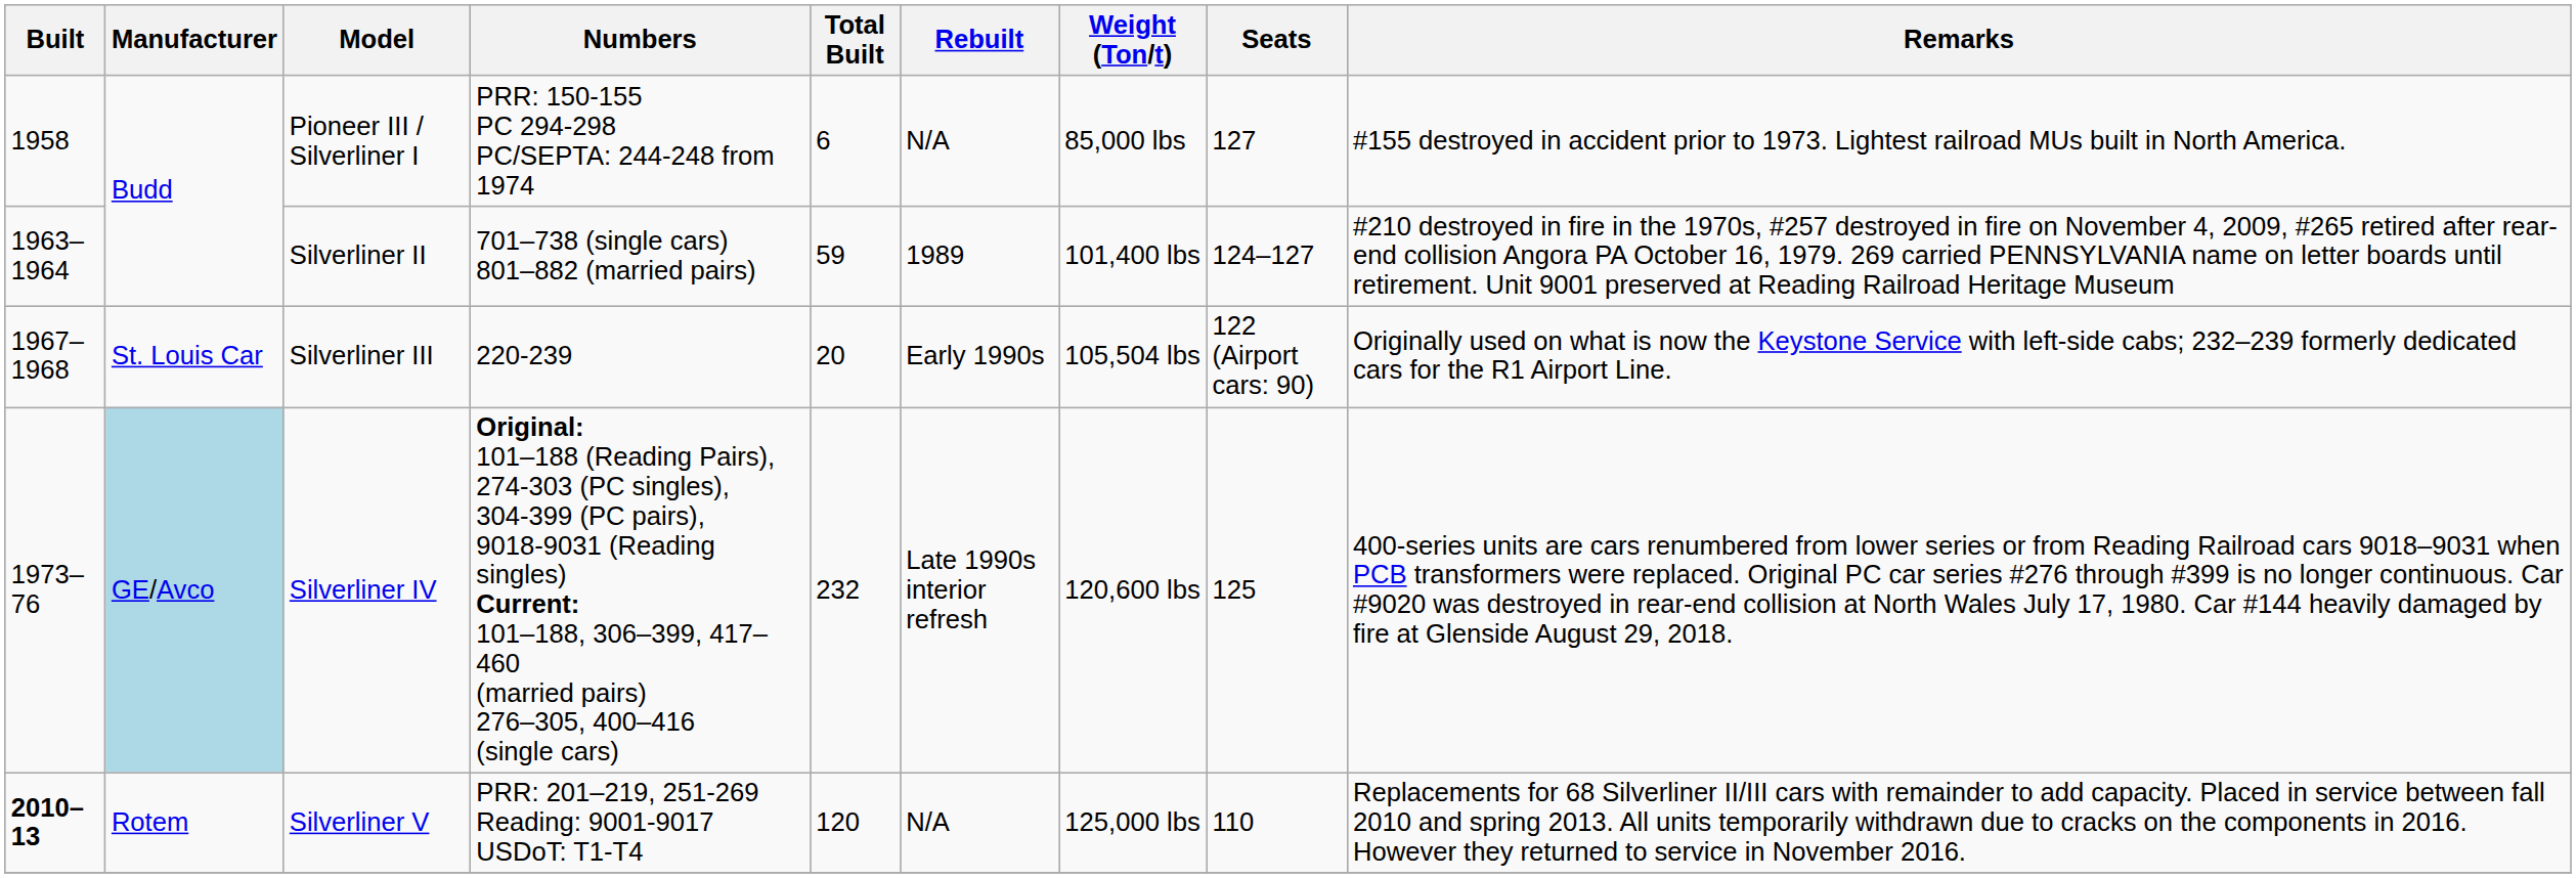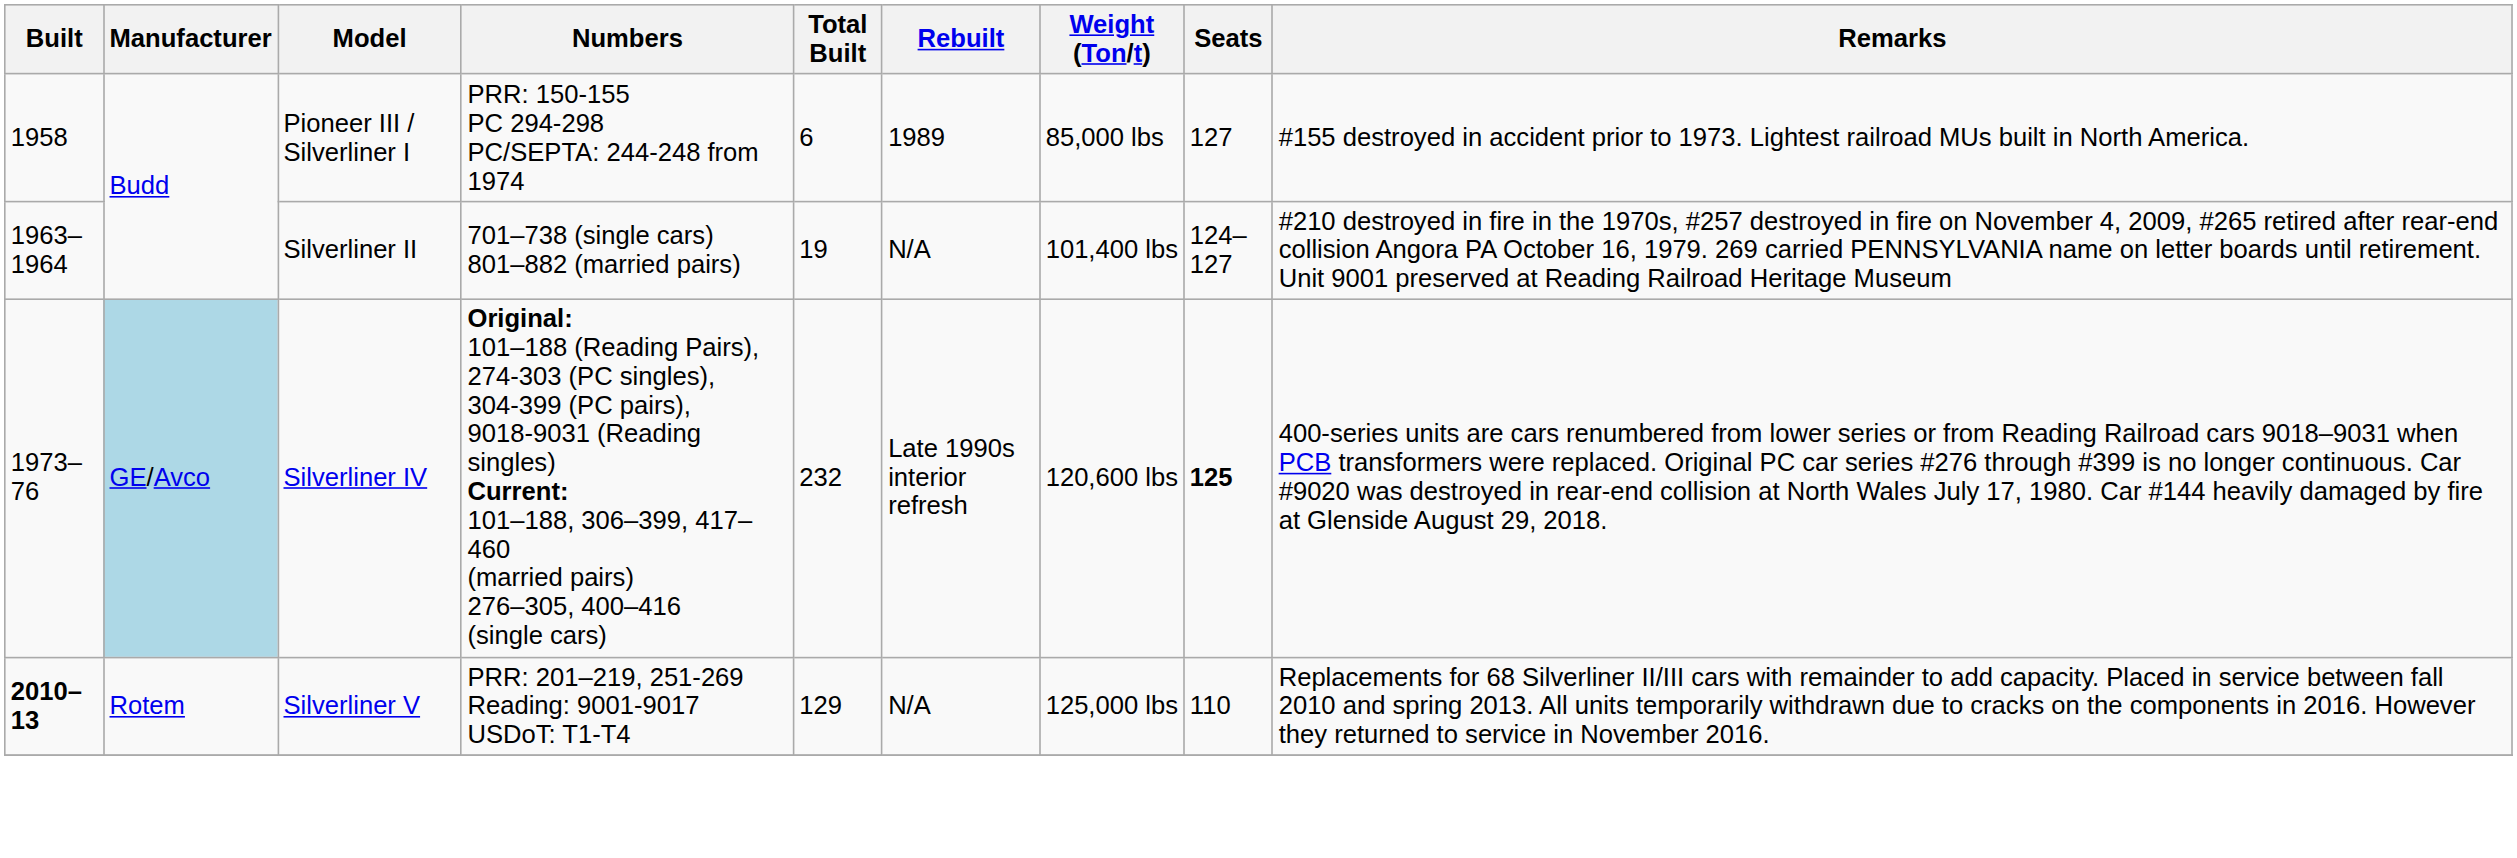Pioneer III / Silverliner I | Rebuilt: N/A -> 1989
Silverliner II | Total Built: 59 -> 19
Silverliner II | Rebuilt: 1989 -> N/A
- row: 1967–1968 | St. Louis Car | Silverliner III | 220-239 | 20 | Early 1990s | 105,504 lbs | 122 (Airport cars: 90) | Originally used on what is now the Keystone Service with left-side cabs; 232–239 formerly dedicated cars for the R1 Airport Line.
Silverliner IV | Seats: normal -> bold
Silverliner V | Total Built: 120 -> 129
